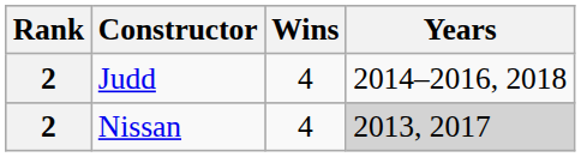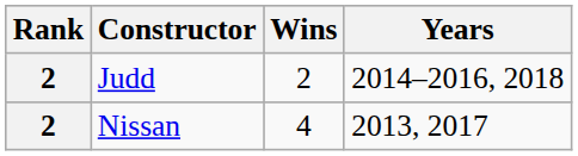Judd | Wins: 4 -> 2
Nissan | Years: lightgrey background -> no background
